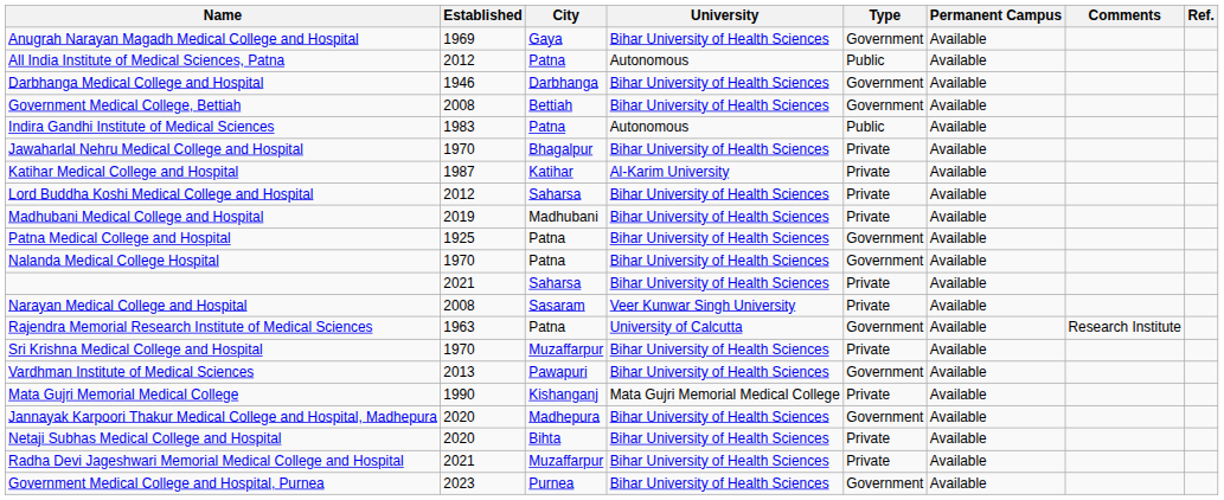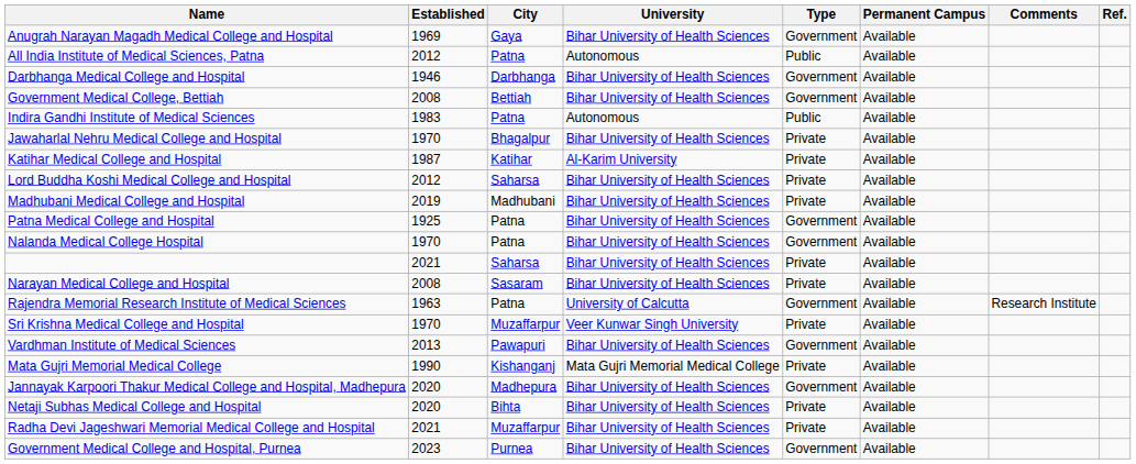Narayan Medical College and Hospital | University: Veer Kunwar Singh University -> Bihar University of Health Sciences
Sri Krishna Medical College and Hospital | University: Bihar University of Health Sciences -> Veer Kunwar Singh University
